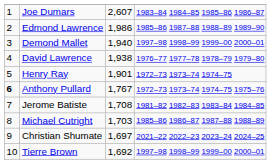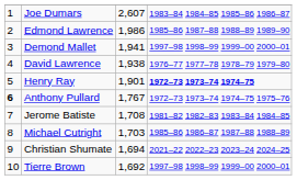Demond Mallet | column 3: 1,940 -> 1,941
Henry Ray | column 4: normal -> bold
Christian Shumate | column 3: 1,697 -> 1,694
